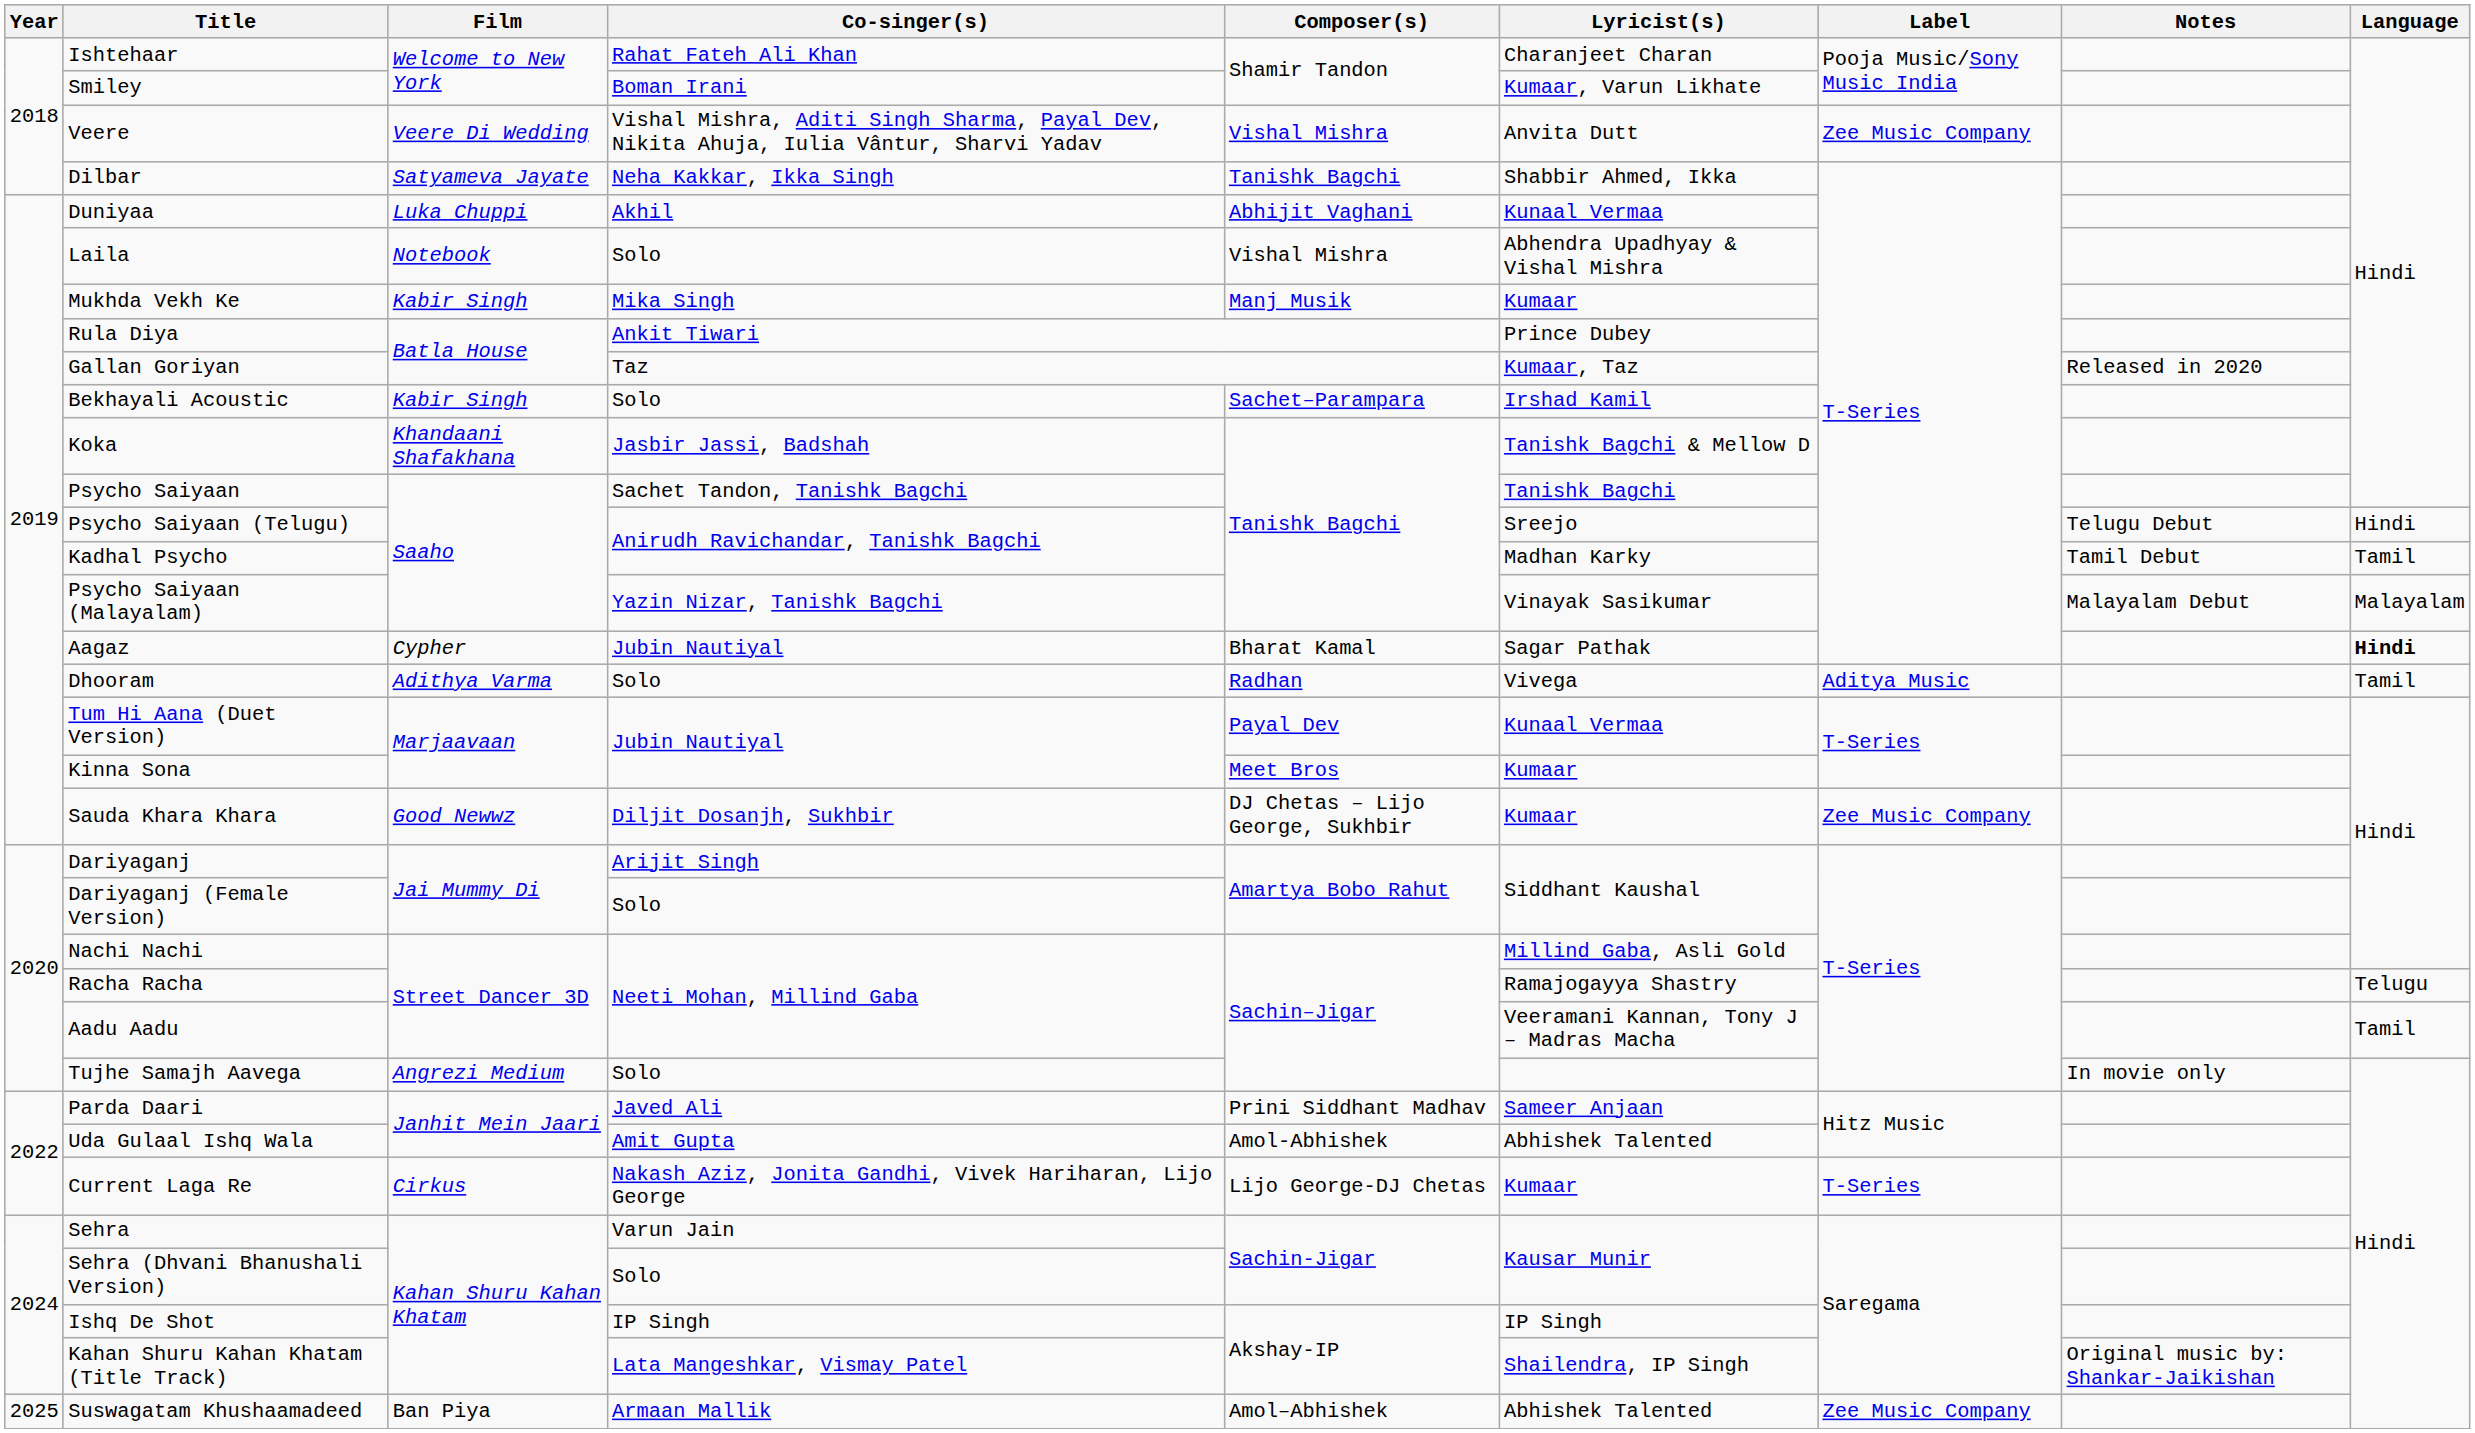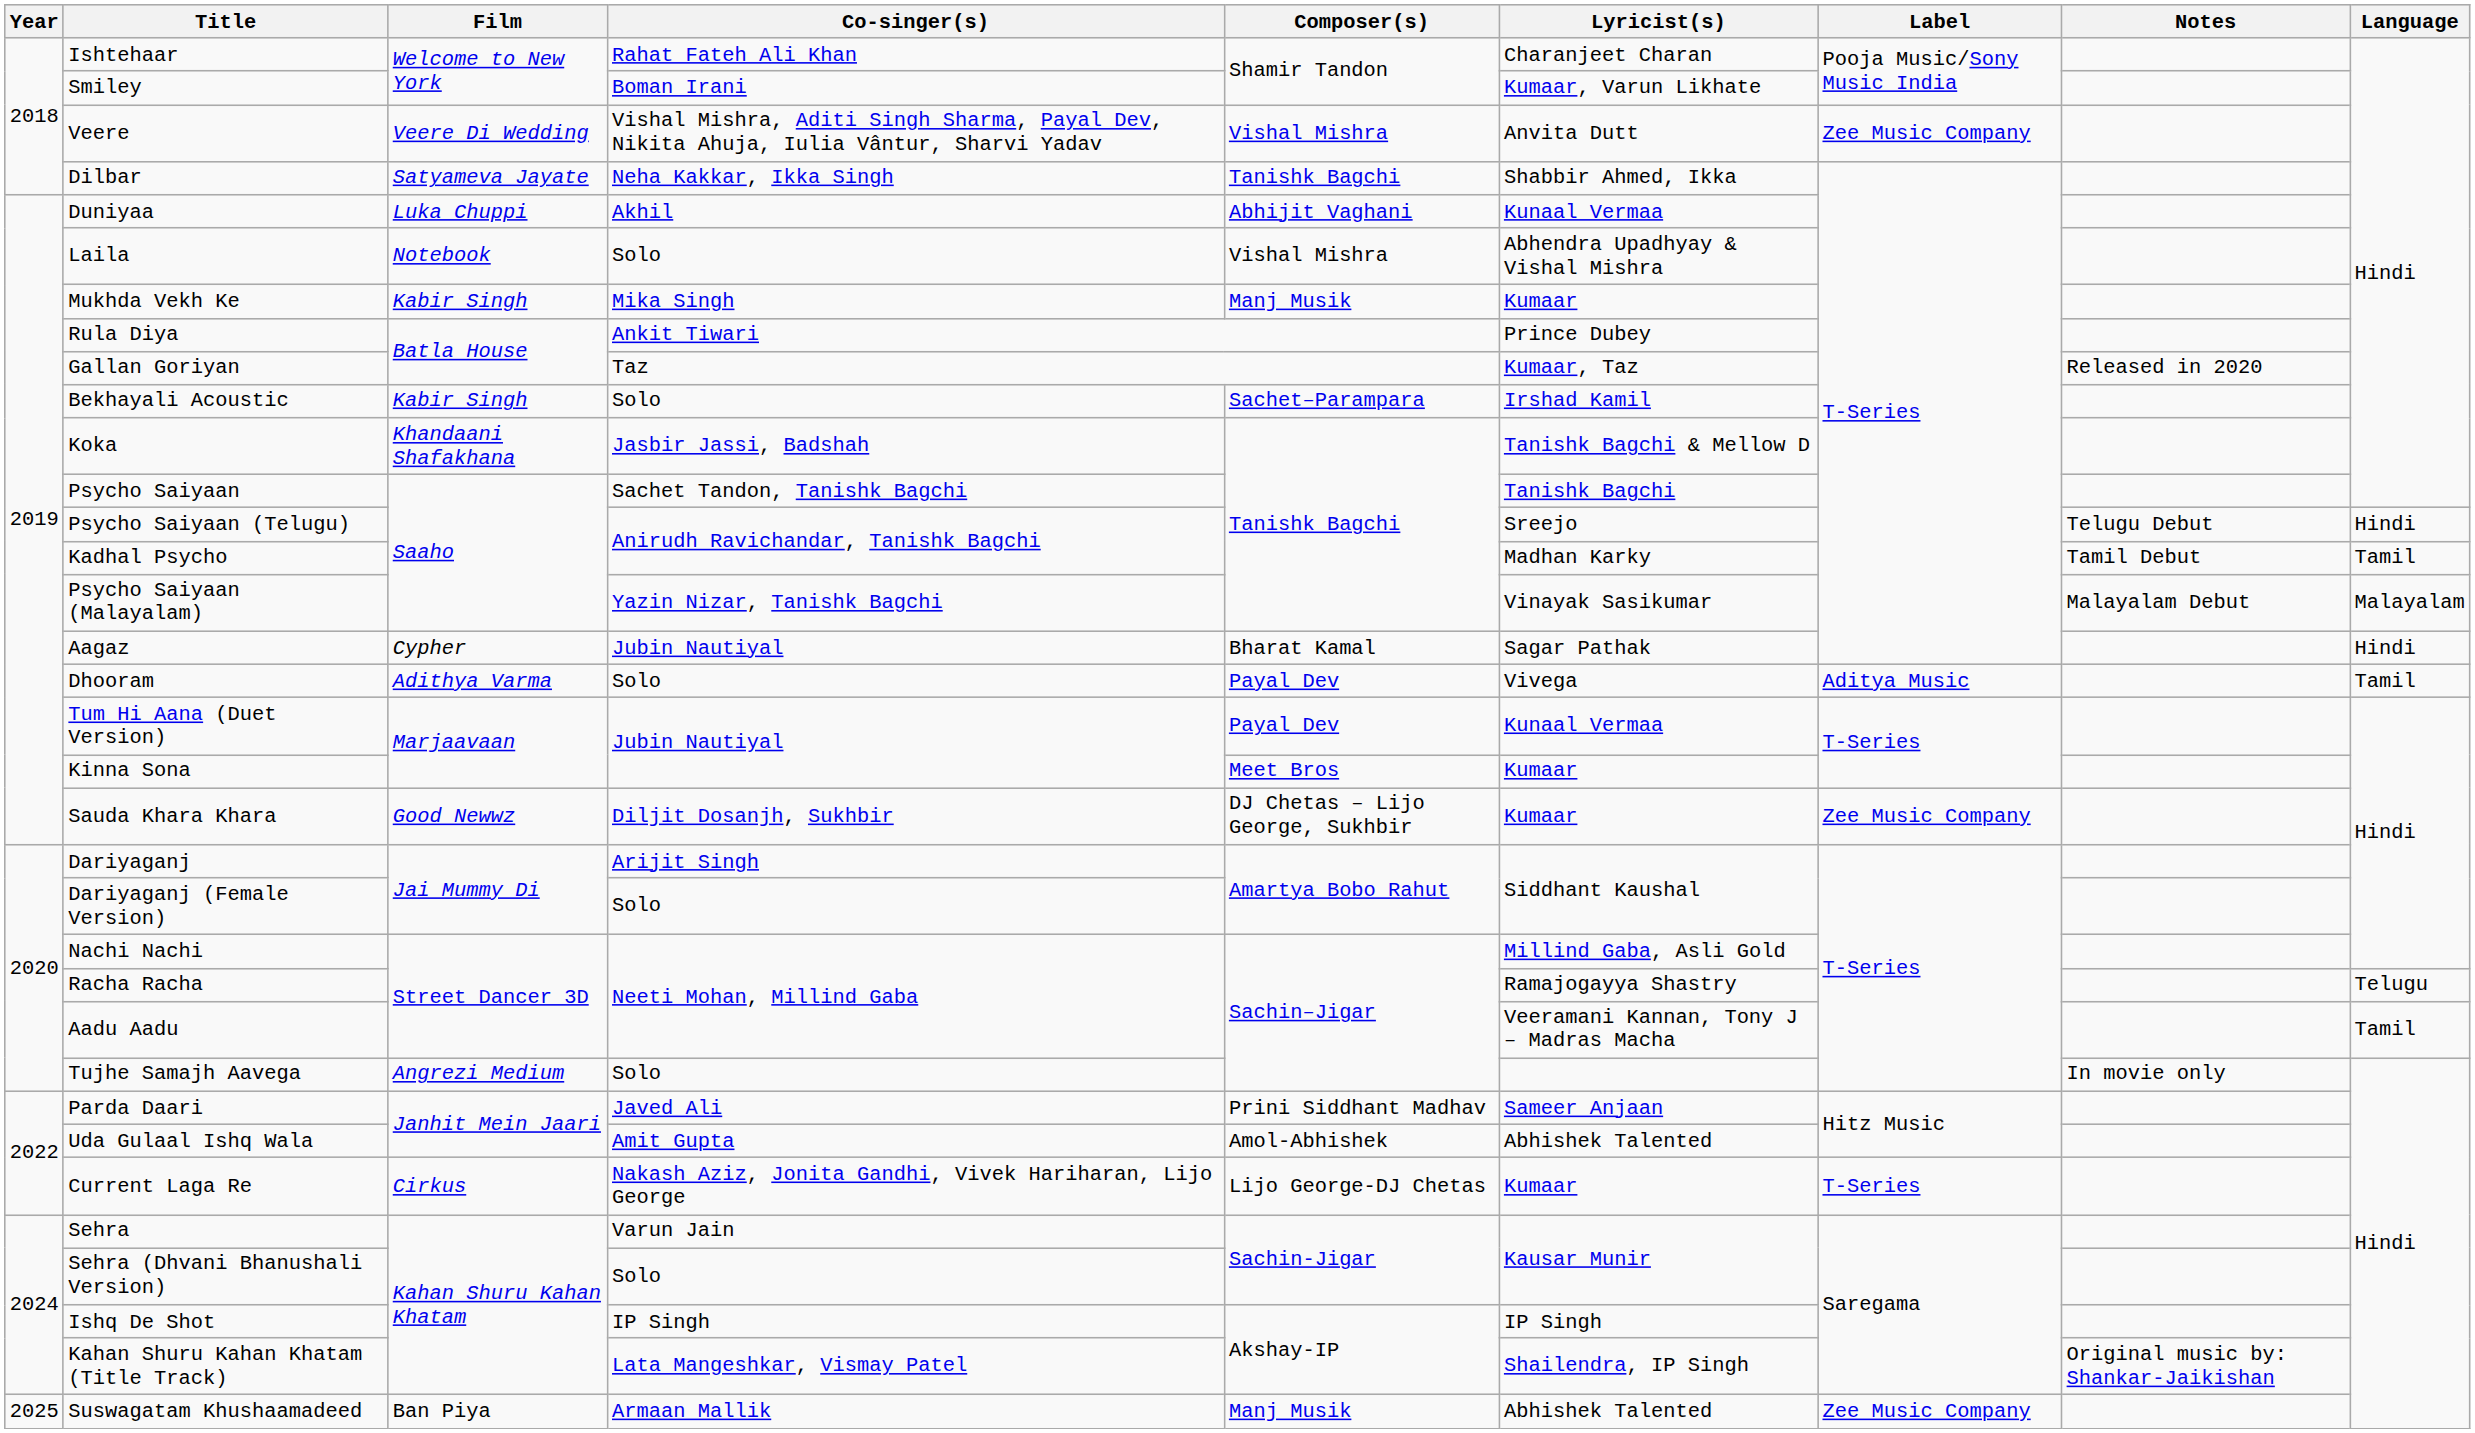Aagaz | Language: bold -> normal
Dhooram | Composer(s): Radhan -> Payal Dev
Suswagatam Khushaamadeed | Composer(s): Amol–Abhishek -> Manj Musik
